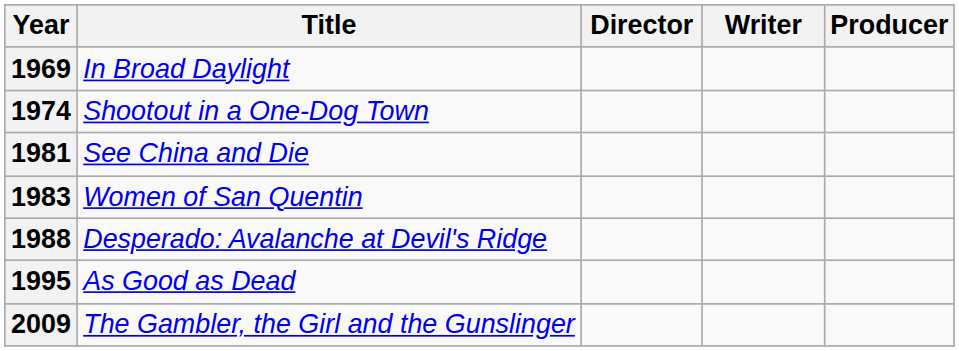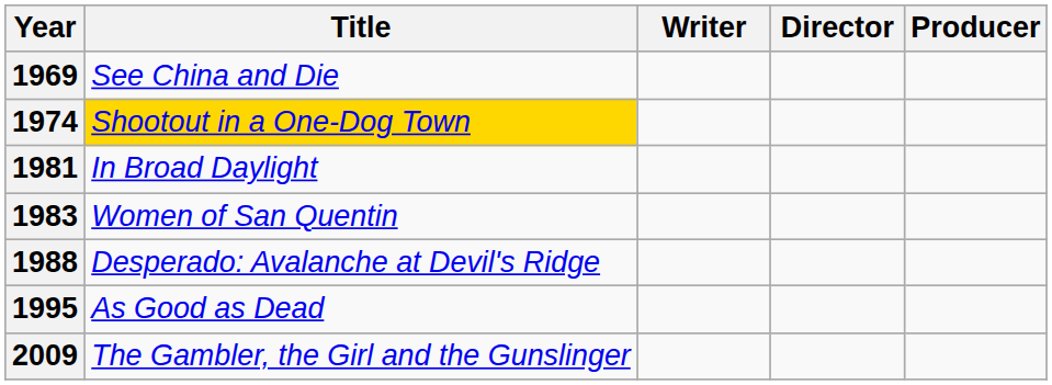columns swapped: Director <-> Writer
1969 | Title: In Broad Daylight -> See China and Die
1974 | Title: no background -> gold background
1981 | Title: See China and Die -> In Broad Daylight
